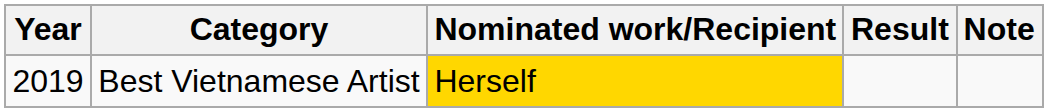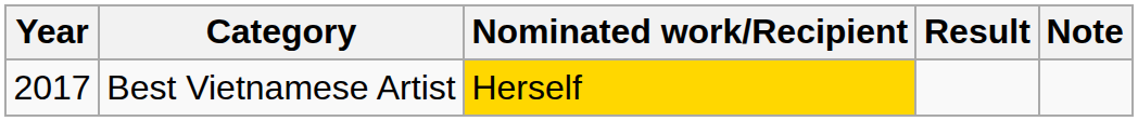Best Vietnamese Artist | Year: 2019 -> 2017
